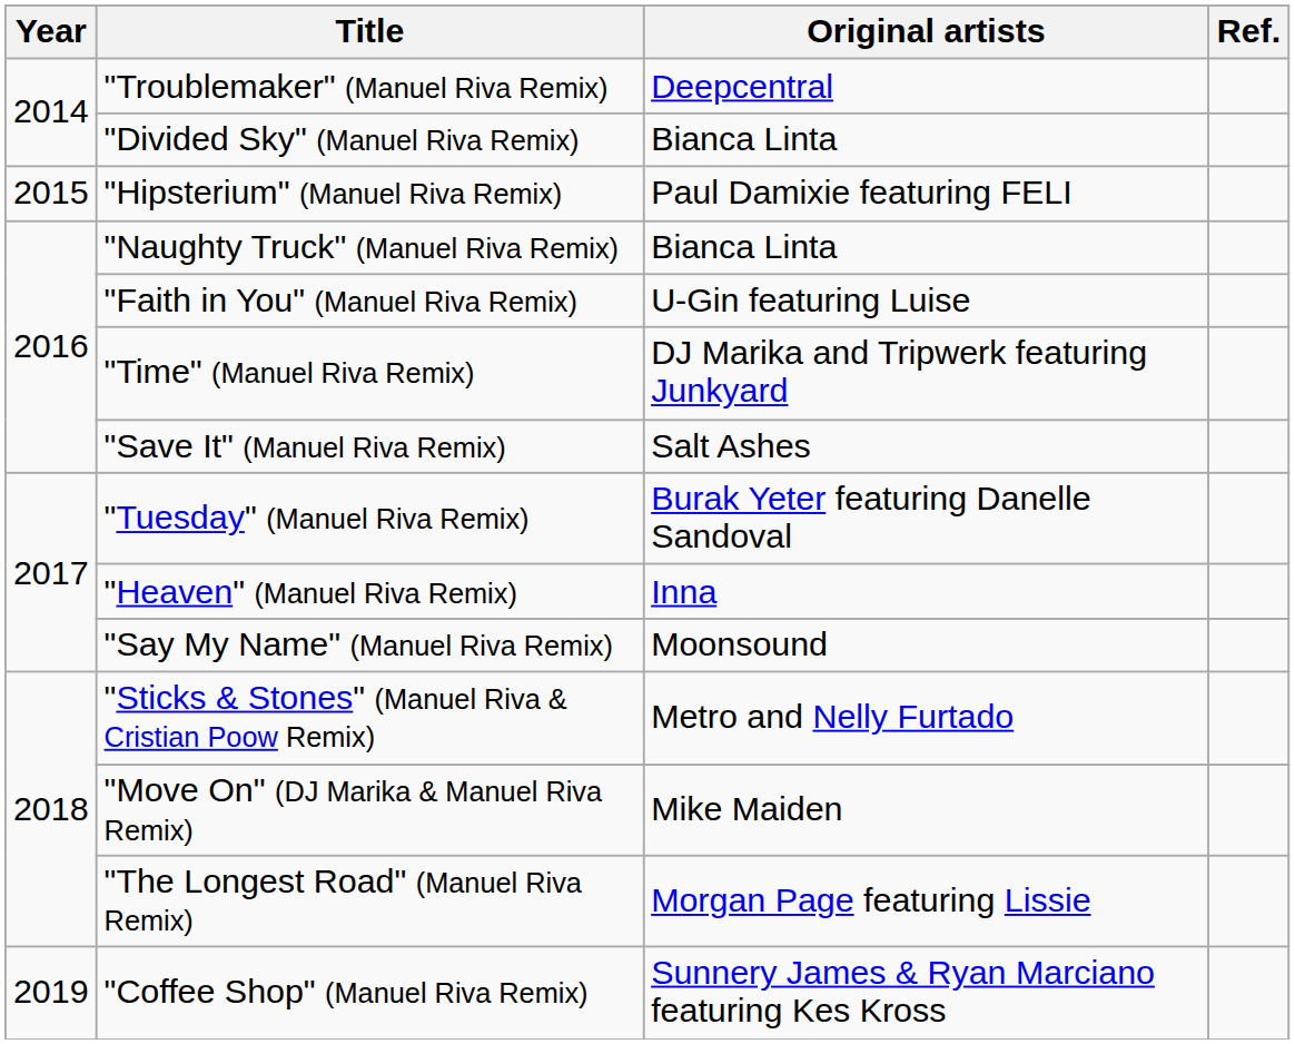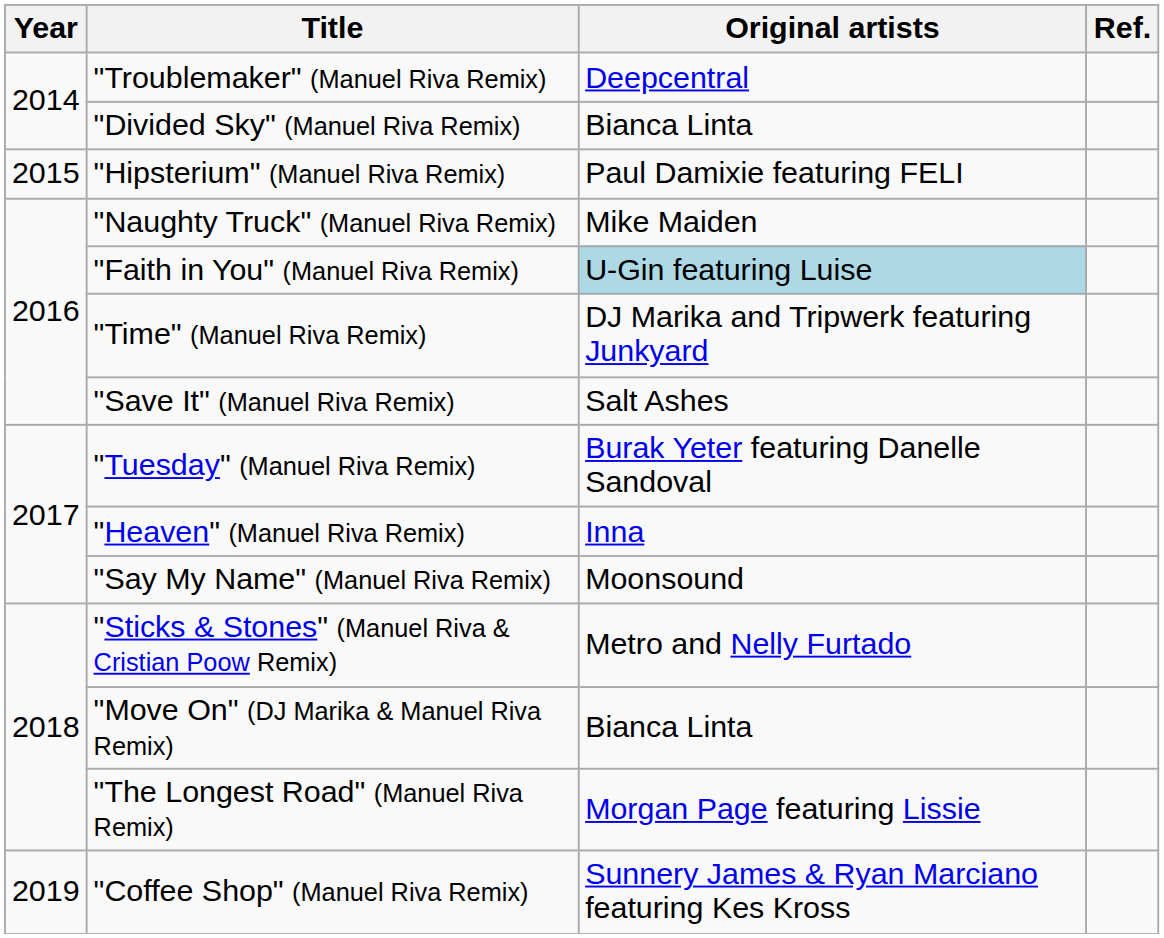"Naughty Truck" (Manuel Riva Remix) | Original artists: Bianca Linta -> Mike Maiden
"Faith in You" (Manuel Riva Remix) | Original artists: no background -> lightblue background
"Move On" (DJ Marika & Manuel Riva Remix) | Original artists: Mike Maiden -> Bianca Linta
